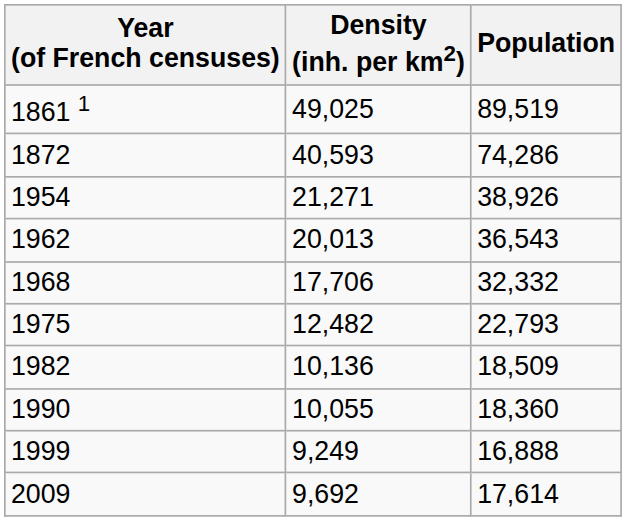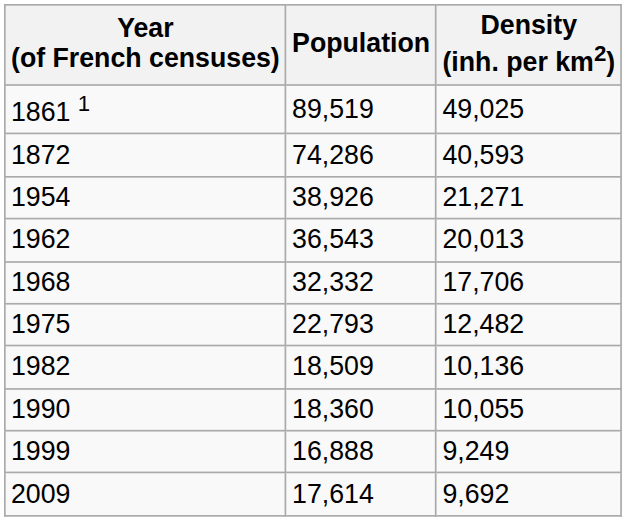columns swapped: Population <-> Density (inh. per km2)
